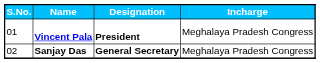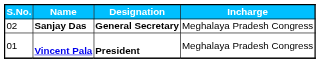rows swapped: Vincent Pala <-> Sanjay Das
